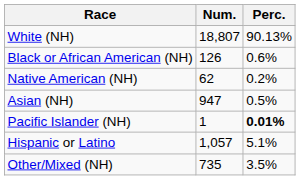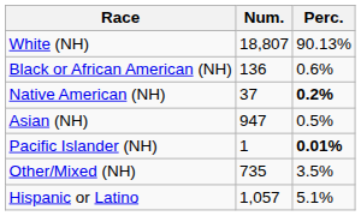Black or African American (NH) | Num.: 126 -> 136
Native American (NH) | Num.: 62 -> 37
Native American (NH) | Perc.: normal -> bold
rows swapped: Other/Mixed (NH) <-> Hispanic or Latino
